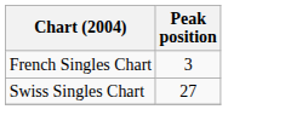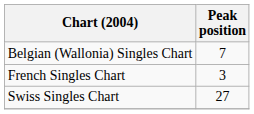+ row: Belgian (Wallonia) Singles Chart | 7
